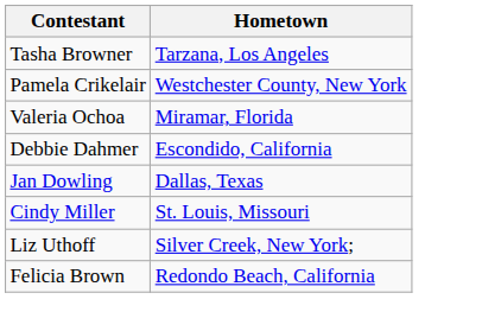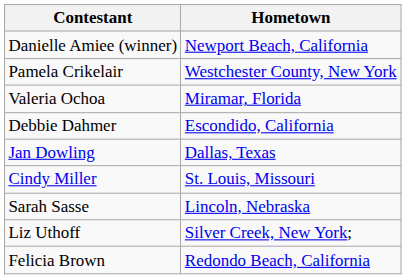- row: Tasha Browner | Tarzana, Los Angeles
+ row: Danielle Amiee (winner) | Newport Beach, California
+ row: Sarah Sasse | Lincoln, Nebraska
